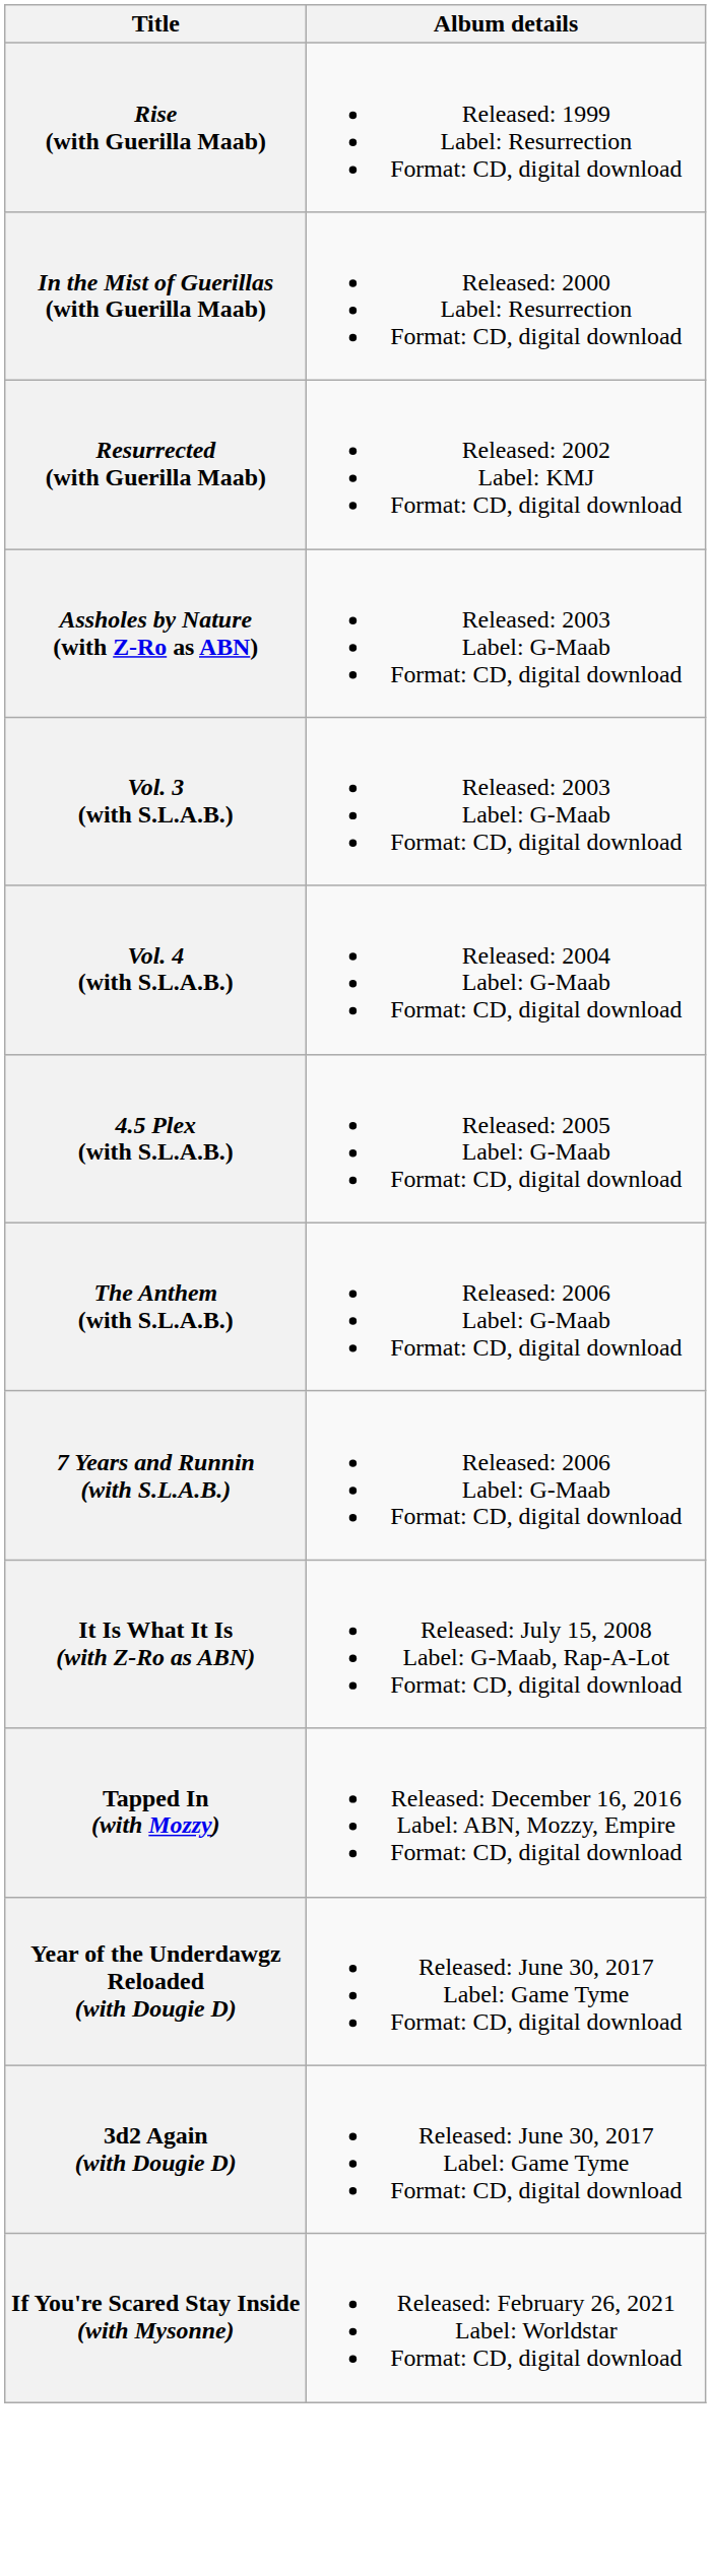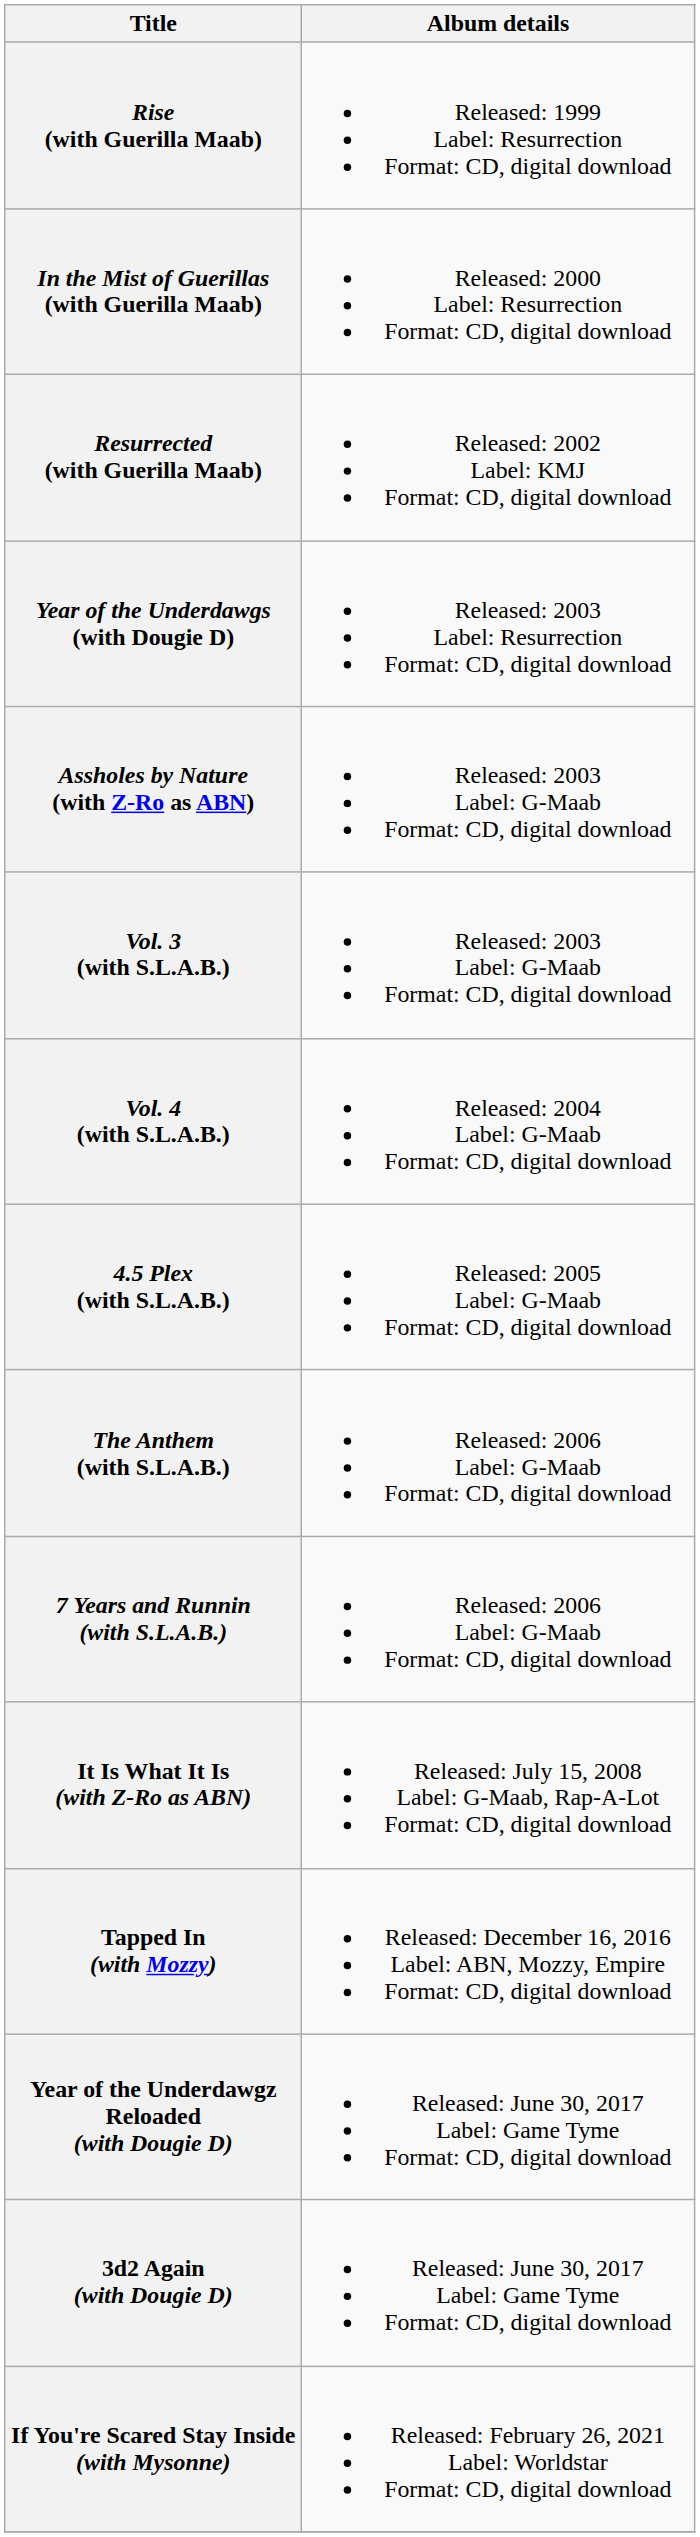+ row: Year of the Underdawgs (with Dougie D) | Released: 2003 Label: Resurrection Format: CD, digital download
